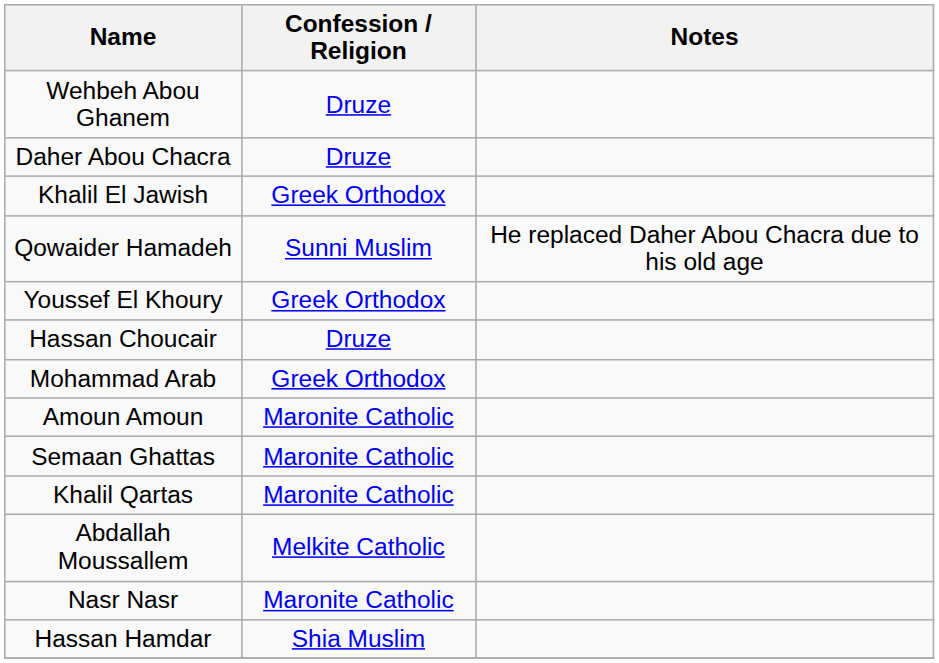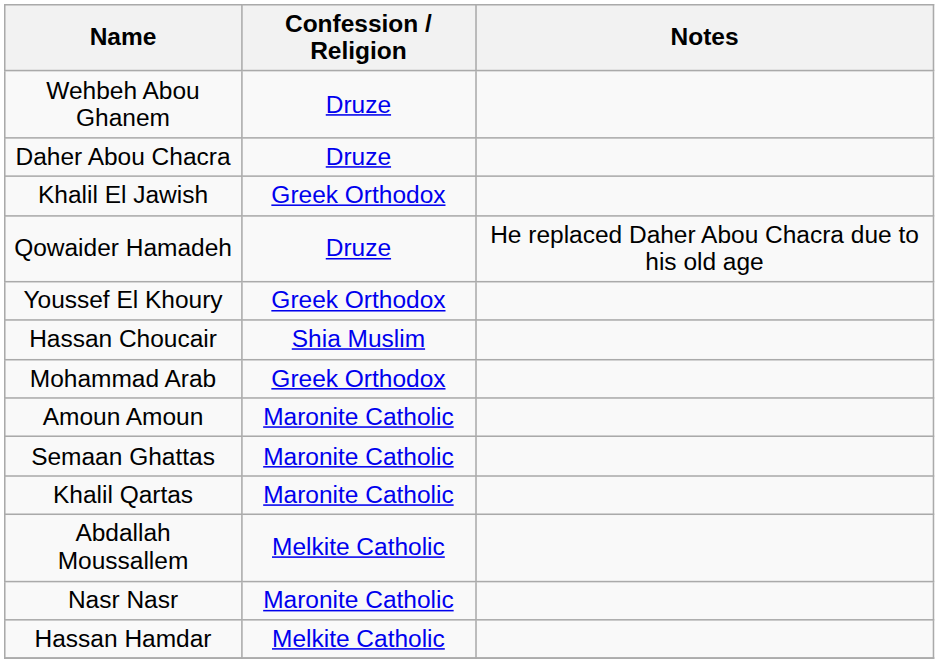Qowaider Hamadeh | Confession / Religion: Sunni Muslim -> Druze
Hassan Choucair | Confession / Religion: Druze -> Shia Muslim
Hassan Hamdar | Confession / Religion: Shia Muslim -> Melkite Catholic
